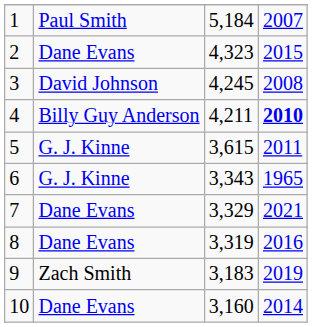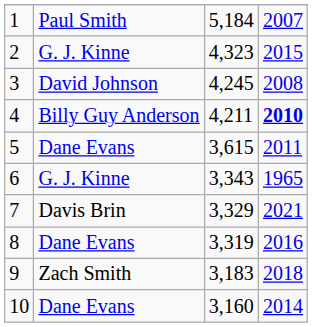2 | column 2: Dane Evans -> G. J. Kinne
5 | column 2: G. J. Kinne -> Dane Evans
7 | column 2: Dane Evans -> Davis Brin
9 | column 4: 2019 -> 2018
